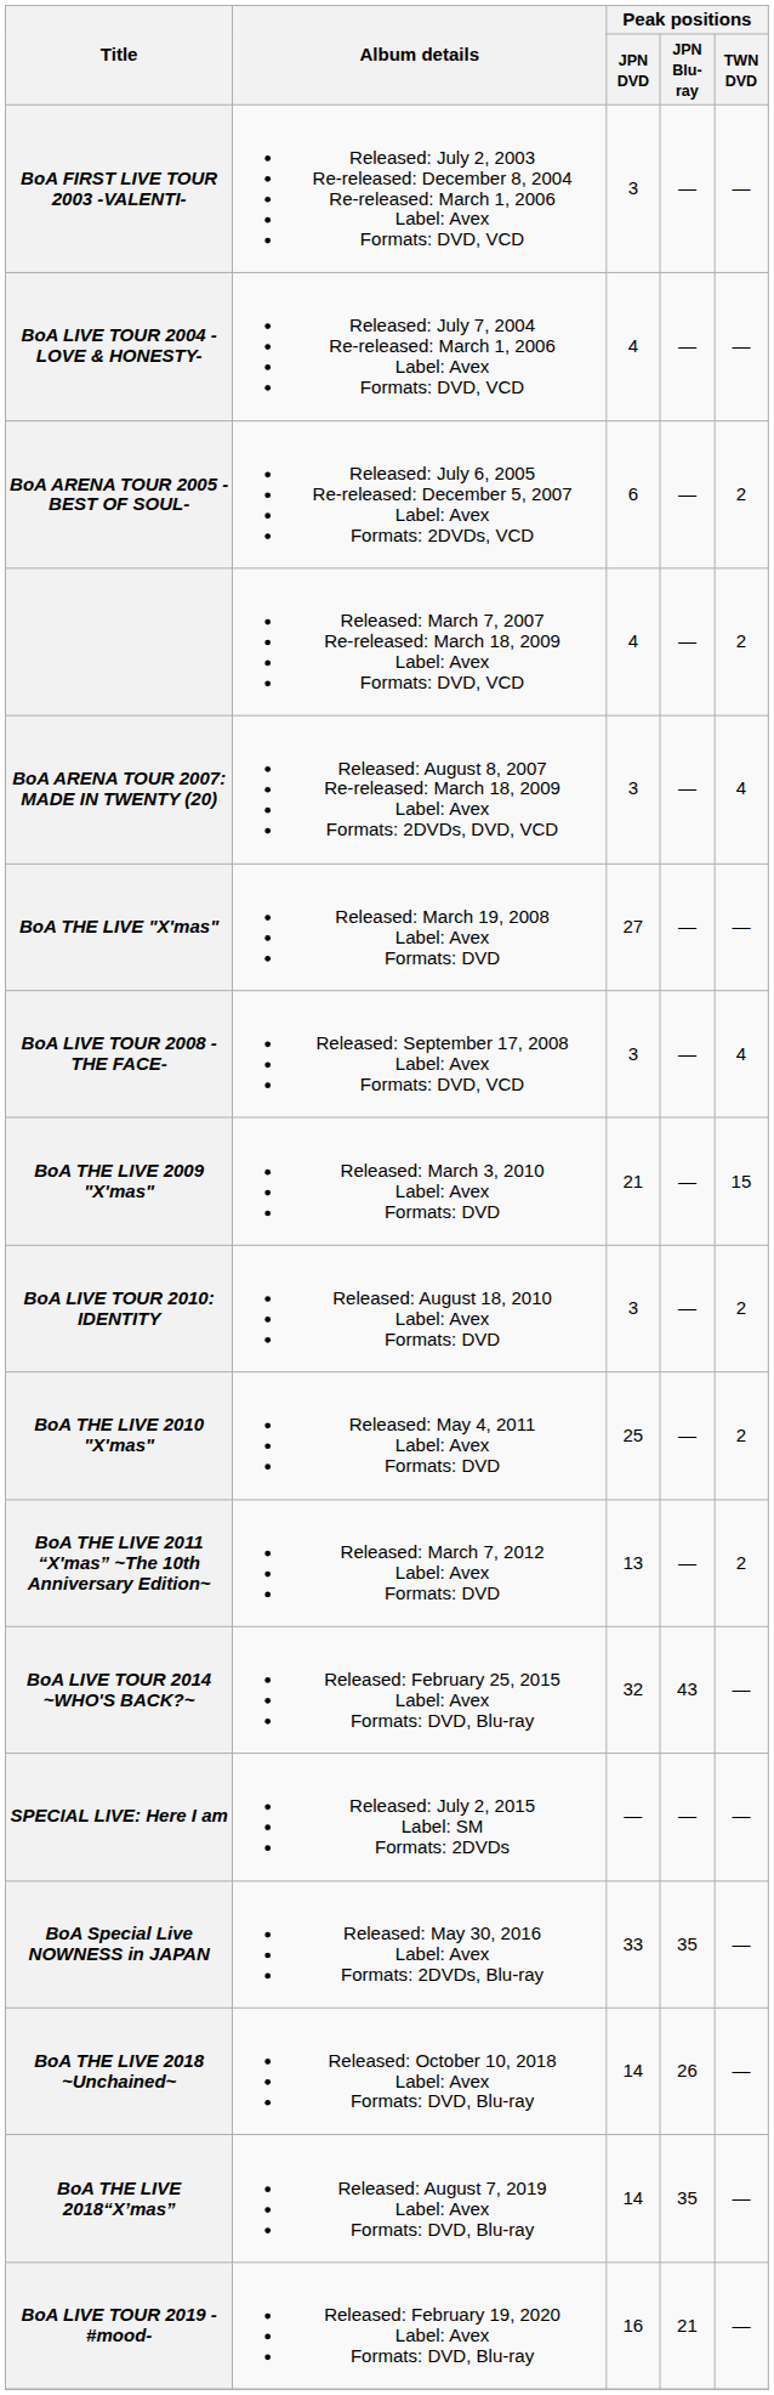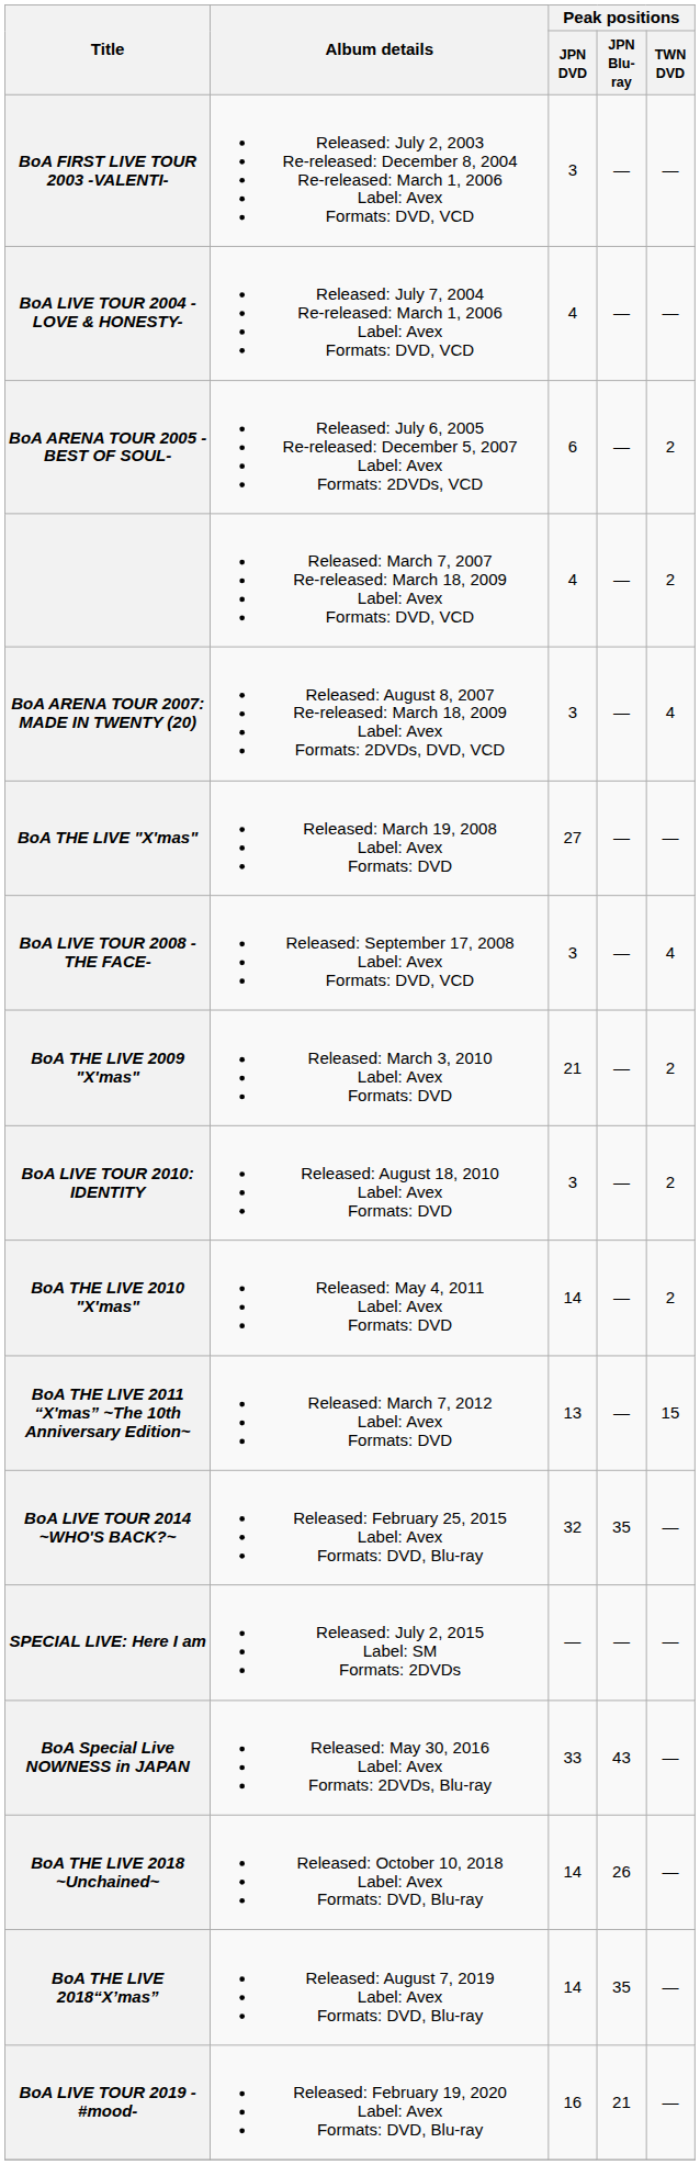BoA THE LIVE 2009 "X'mas" | Peak positions / TWN DVD: 15 -> 2
BoA THE LIVE 2010 "X'mas" | Peak positions / JPN DVD: 25 -> 14
BoA THE LIVE 2011 “X'mas” ~The 10th Anniversary Edition~ | Peak positions / TWN DVD: 2 -> 15
BoA LIVE TOUR 2014 ~WHO'S BACK?~ | Peak positions / JPN Blu-ray: 43 -> 35
BoA Special Live NOWNESS in JAPAN | Peak positions / JPN Blu-ray: 35 -> 43
